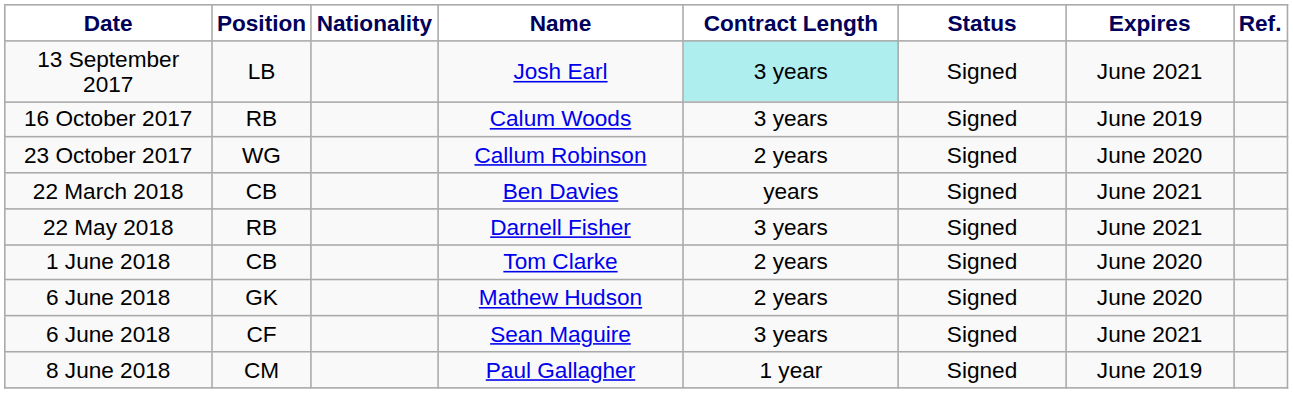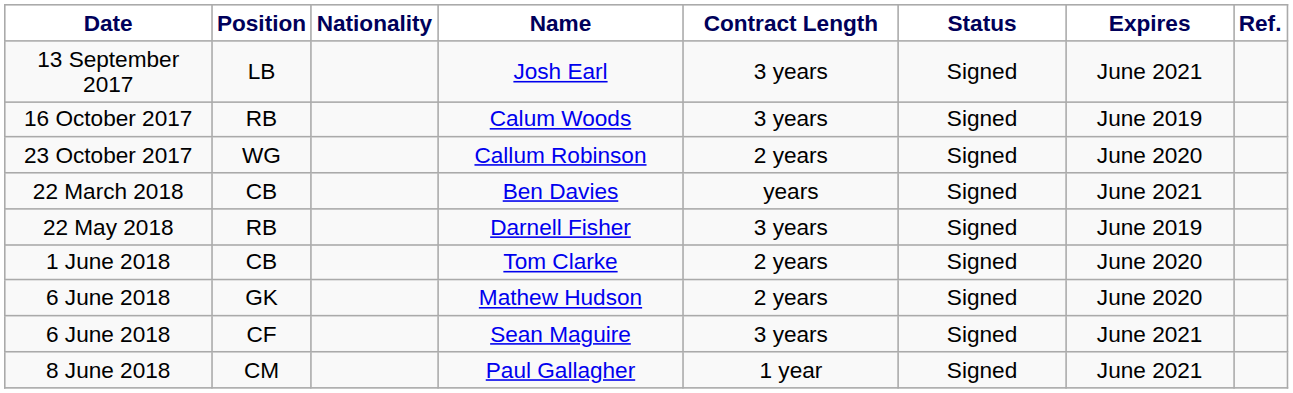Josh Earl | Contract Length: paleturquoise background -> no background
Darnell Fisher | Expires: June 2021 -> June 2019
Paul Gallagher | Expires: June 2019 -> June 2021
